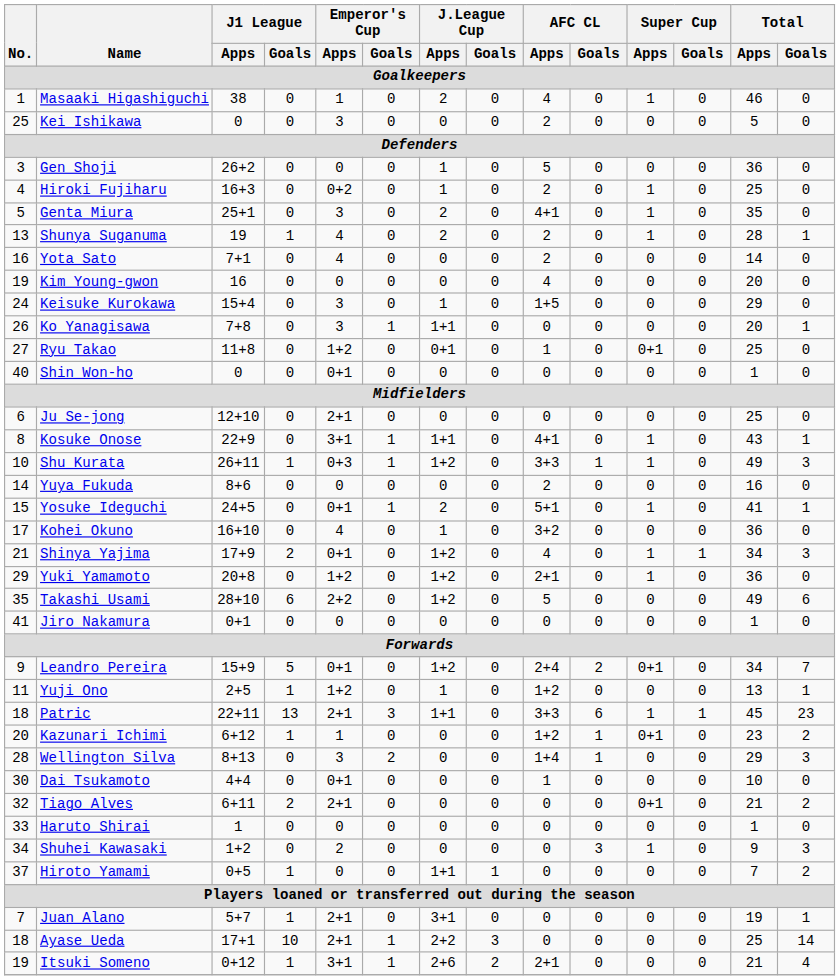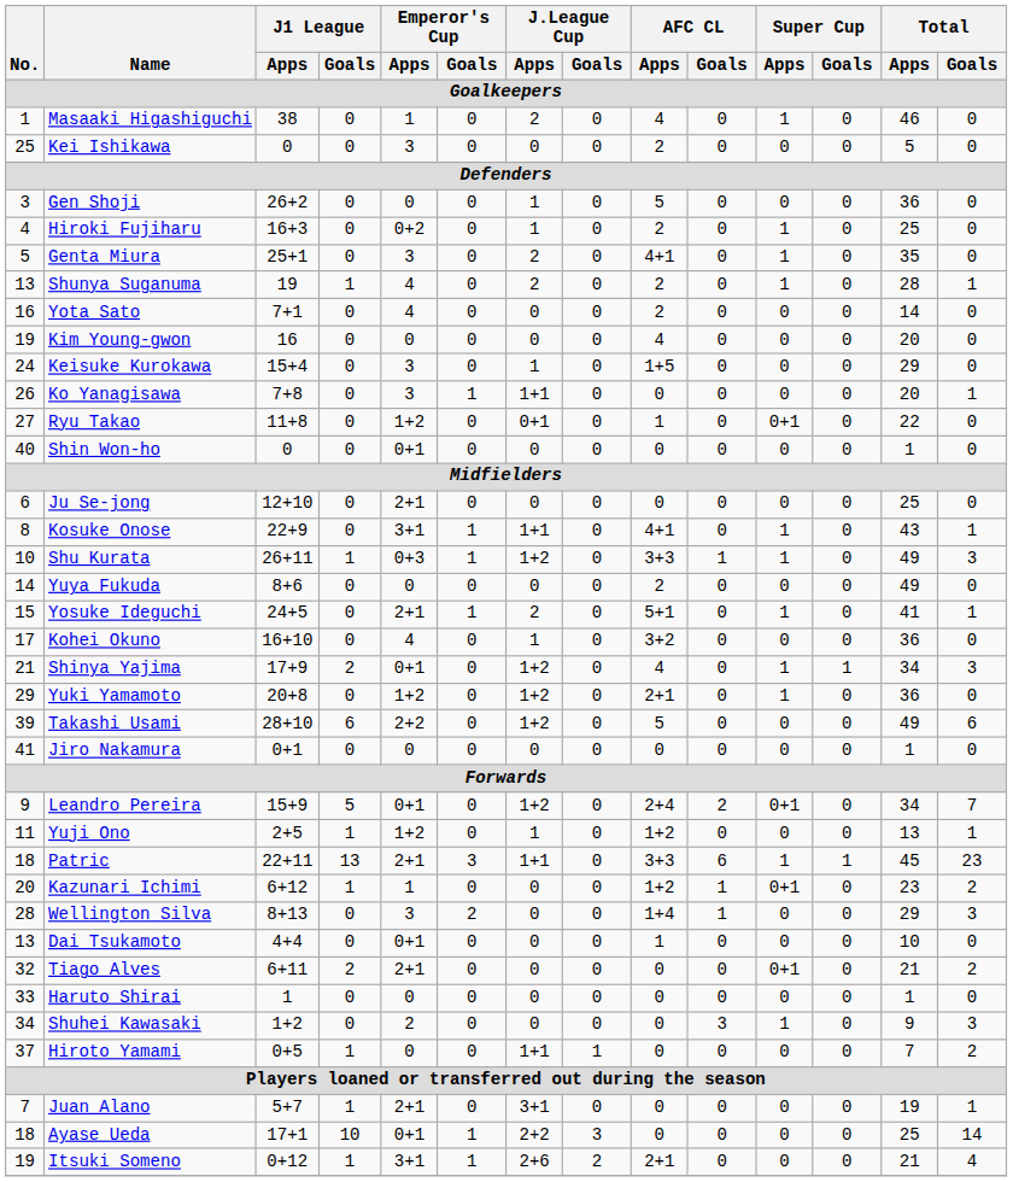Ryu Takao | Total / Apps: 25 -> 22
Yuya Fukuda | Total / Apps: 16 -> 49
Yosuke Ideguchi | Emperor's Cup / Apps: 0+1 -> 2+1
Takashi Usami | No.: 35 -> 39
Dai Tsukamoto | No.: 30 -> 13
Ayase Ueda | Emperor's Cup / Apps: 2+1 -> 0+1
